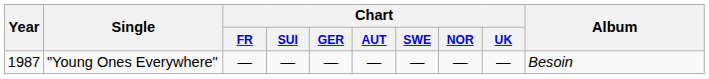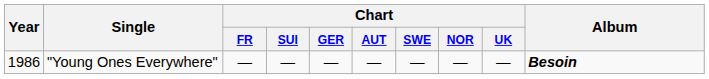"Young Ones Everywhere" | Year: 1987 -> 1986
"Young Ones Everywhere" | Album: normal -> bold
